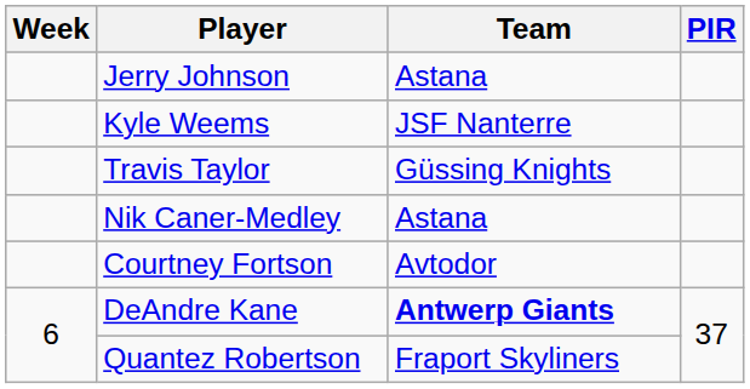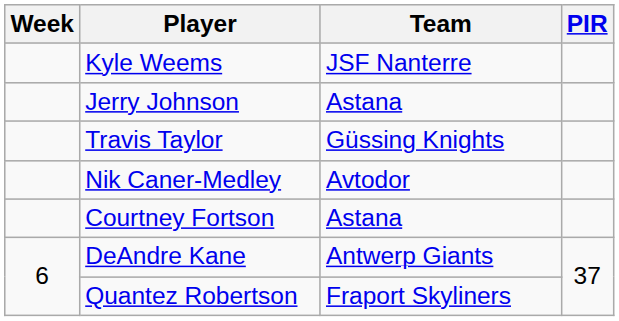rows swapped: Kyle Weems <-> Jerry Johnson
Nik Caner-Medley | Team: Astana -> Avtodor
Courtney Fortson | Team: Avtodor -> Astana
DeAndre Kane | Team: bold -> normal
